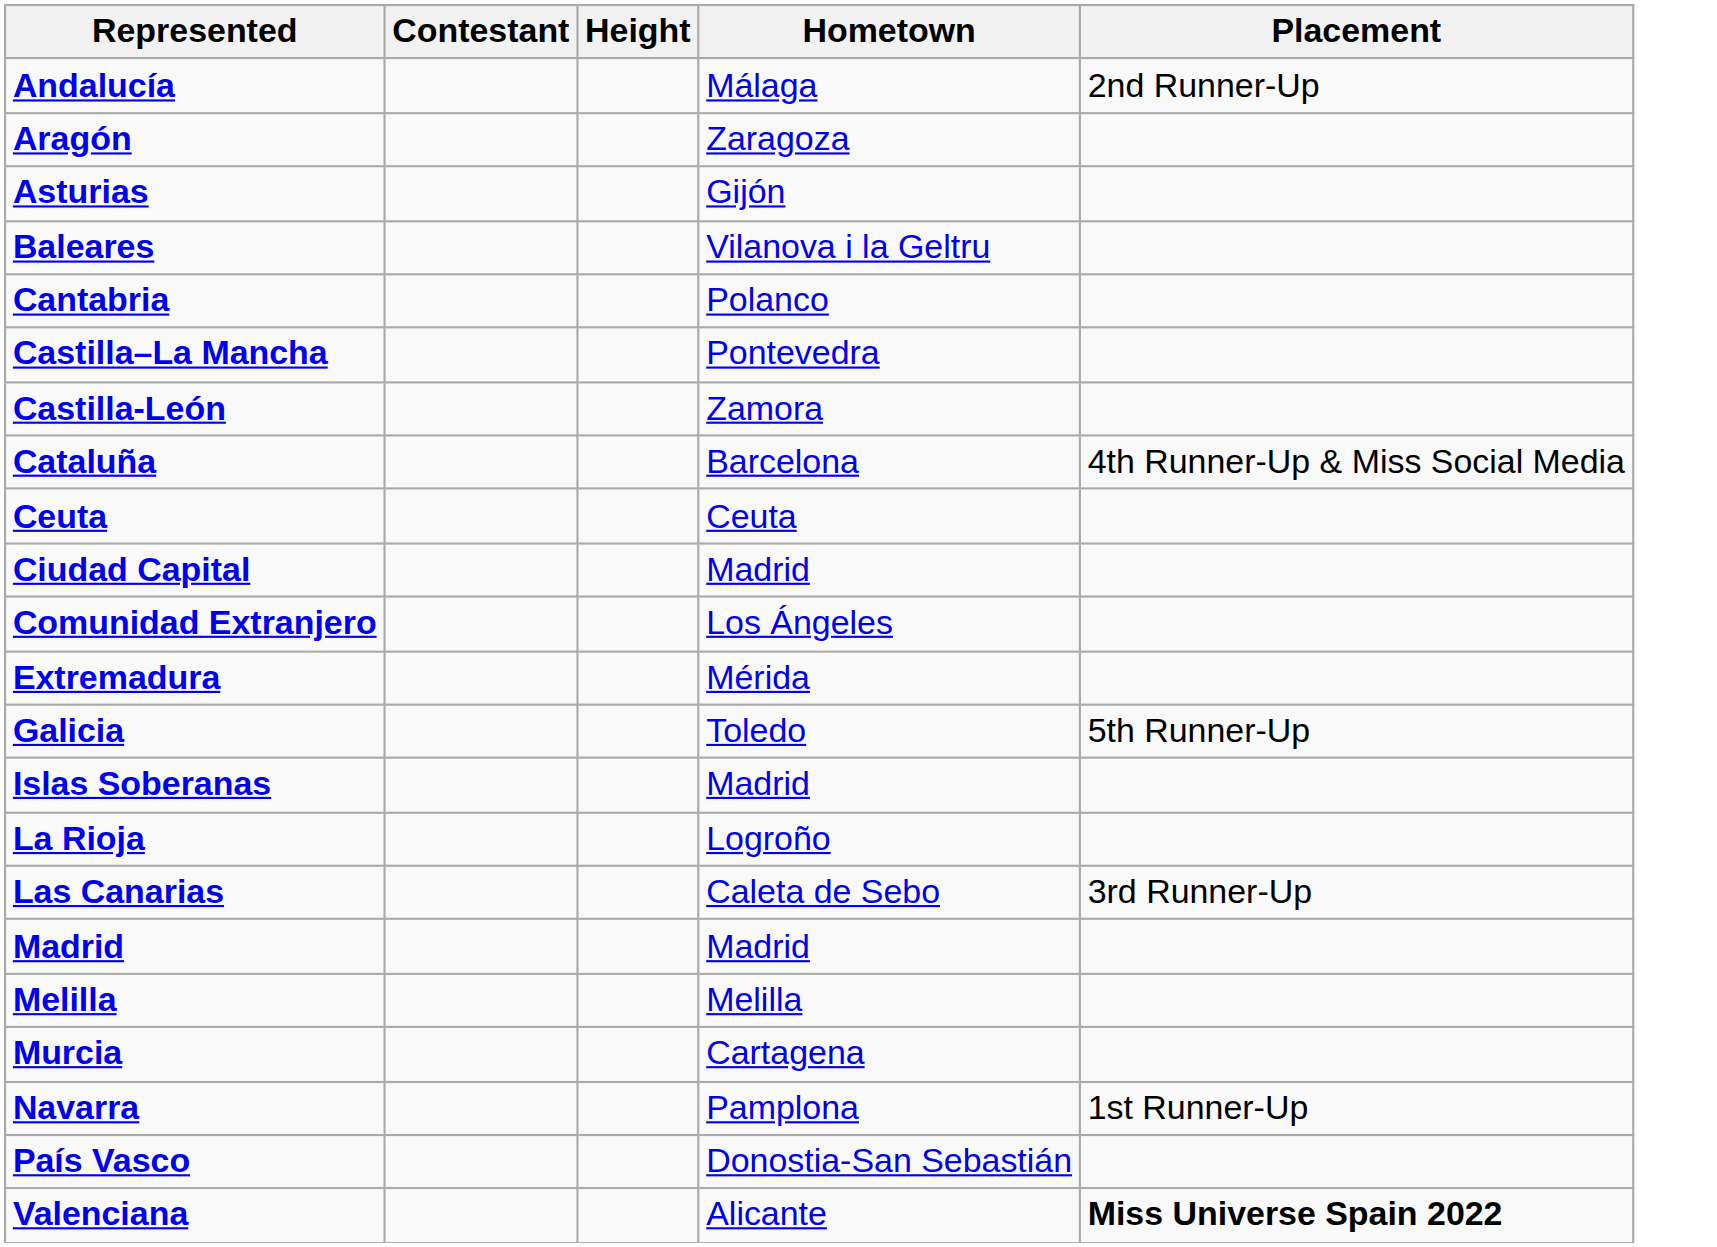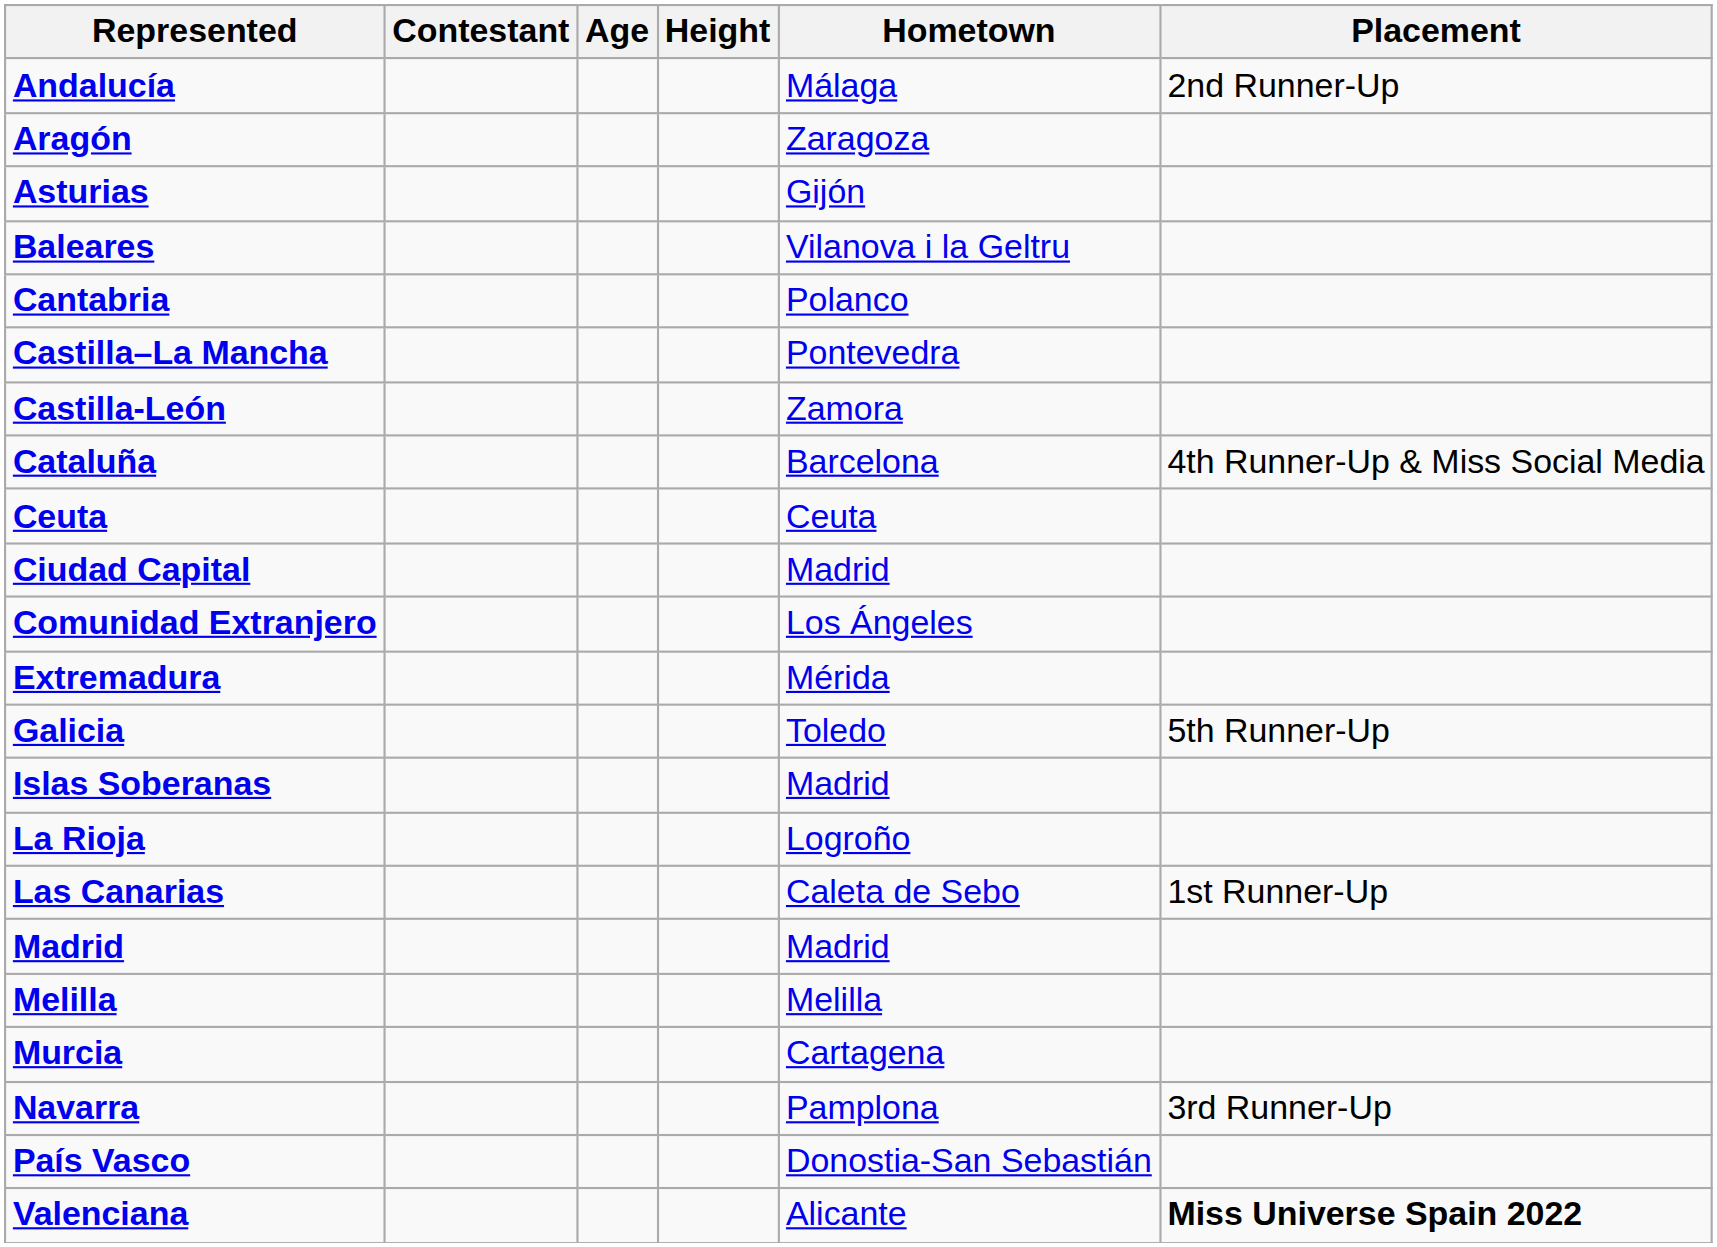+ column: Age
Las Canarias | Placement: 3rd Runner-Up -> 1st Runner-Up
Navarra | Placement: 1st Runner-Up -> 3rd Runner-Up
